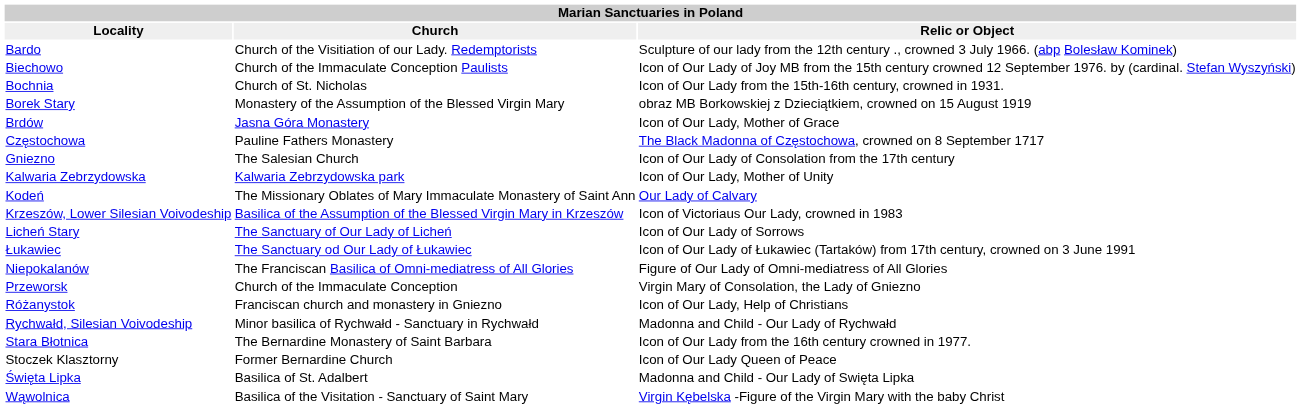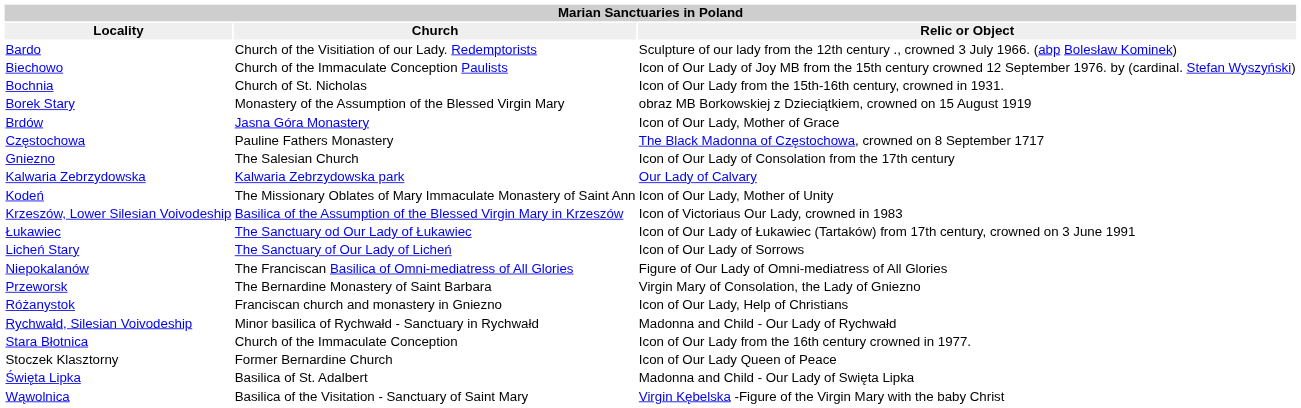Kalwaria Zebrzydowska | Relic or Object: Icon of Our Lady, Mother of Unity -> Our Lady of Calvary
Kodeń | Relic or Object: Our Lady of Calvary -> Icon of Our Lady, Mother of Unity
rows swapped: Licheń Stary <-> Łukawiec
Przeworsk | Church: Church of the Immaculate Conception -> The Bernardine Monastery of Saint Barbara
Stara Błotnica | Church: The Bernardine Monastery of Saint Barbara -> Church of the Immaculate Conception
